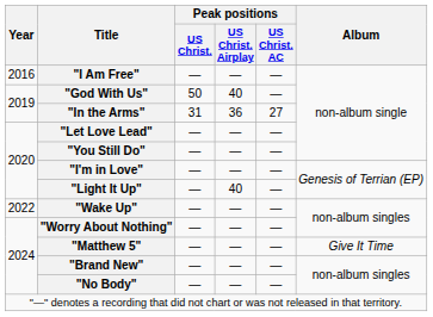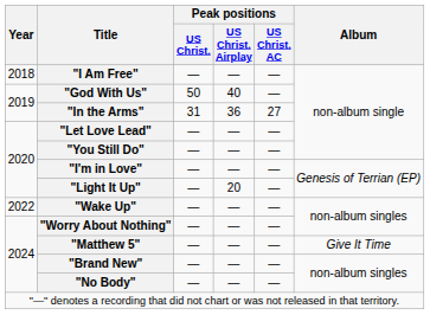"I Am Free" | Year: 2016 -> 2018
"Light It Up" | Peak positions / US Christ. Airplay: 40 -> 20
